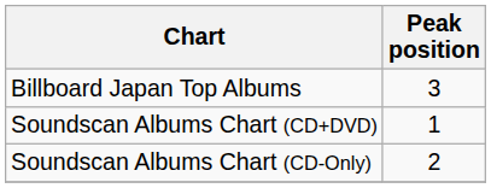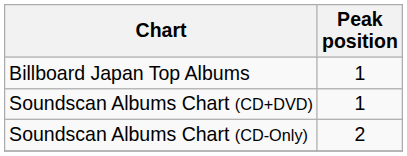Billboard Japan Top Albums | Peak position: 3 -> 1
